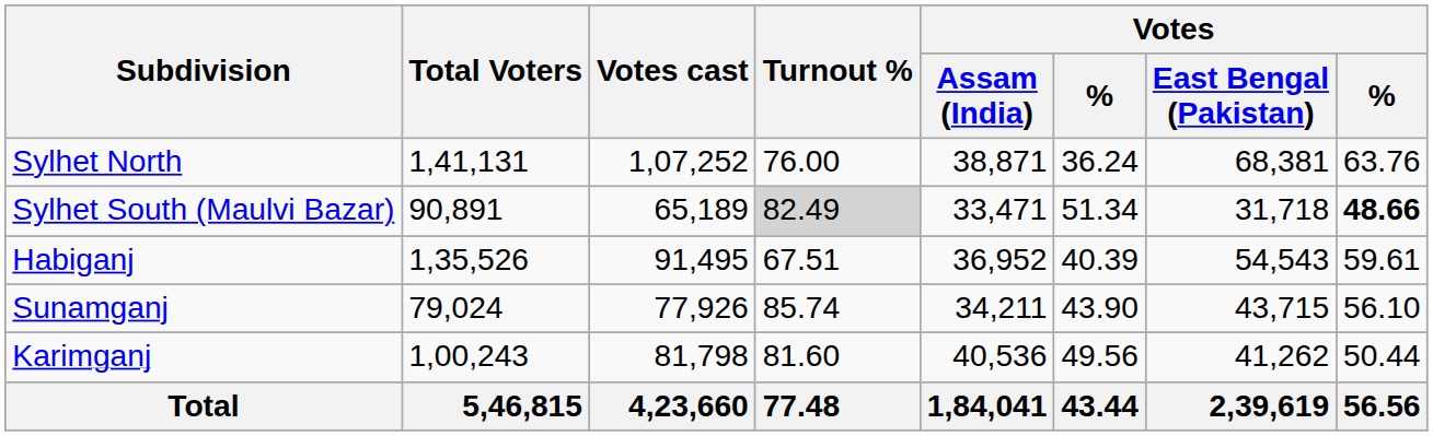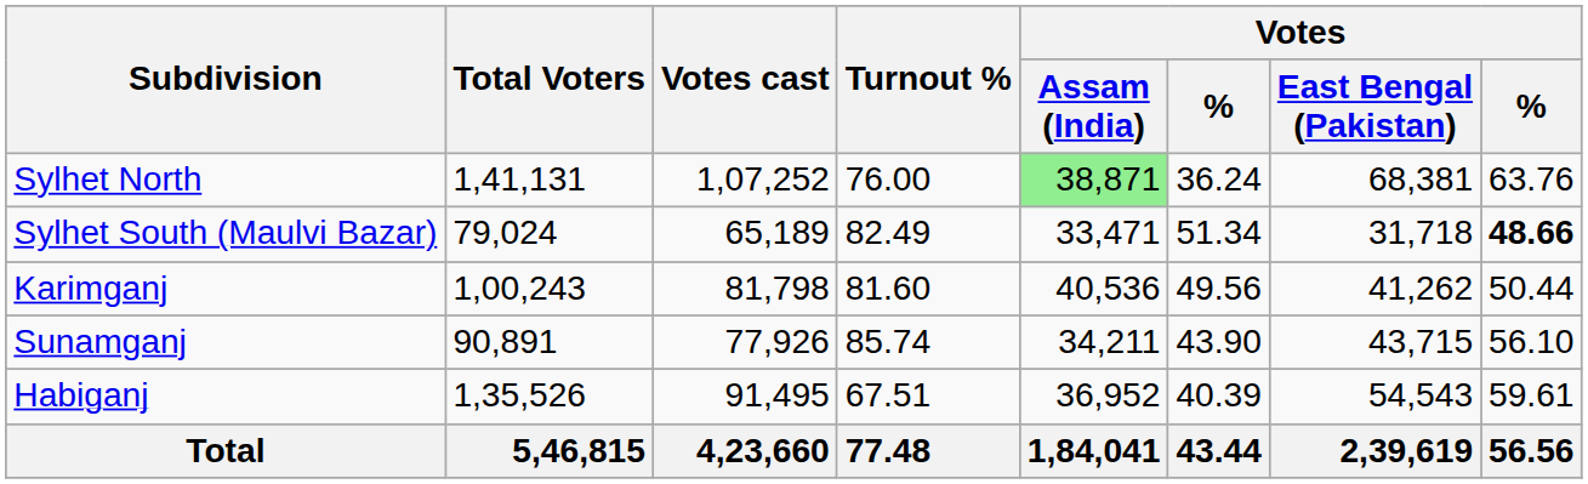Sylhet North | Votes / Assam (India): no background -> lightgreen background
Sylhet South (Maulvi Bazar) | Total Voters: 90,891 -> 79,024
Sylhet South (Maulvi Bazar) | Turnout %: lightgrey background -> no background
rows swapped: Habiganj <-> Karimganj
Sunamganj | Total Voters: 79,024 -> 90,891
